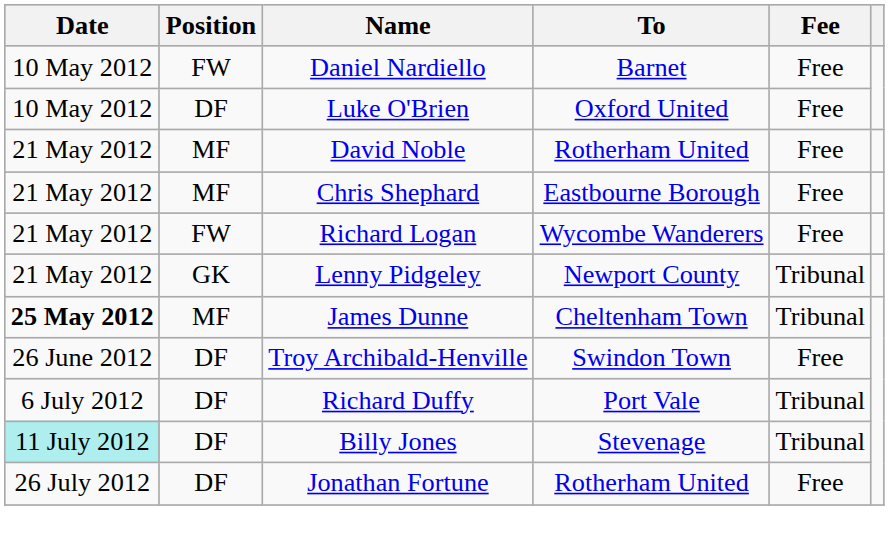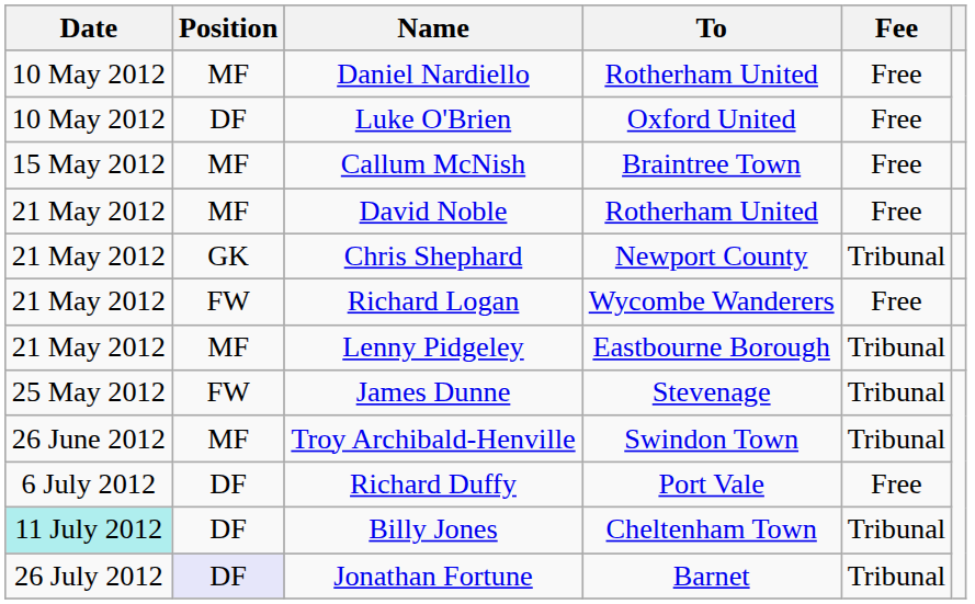Daniel Nardiello | Position: FW -> MF
Daniel Nardiello | To: Barnet -> Rotherham United
+ row: 15 May 2012 | MF | Callum McNish | Braintree Town | Free
Chris Shephard | Position: MF -> GK
Chris Shephard | To: Eastbourne Borough -> Newport County
Chris Shephard | Fee: Free -> Tribunal
Lenny Pidgeley | Position: GK -> MF
Lenny Pidgeley | To: Newport County -> Eastbourne Borough
James Dunne | Date: bold -> normal
James Dunne | Position: MF -> FW
James Dunne | To: Cheltenham Town -> Stevenage
Troy Archibald-Henville | Position: DF -> MF
Troy Archibald-Henville | Fee: Free -> Tribunal
Richard Duffy | Fee: Tribunal -> Free
Billy Jones | To: Stevenage -> Cheltenham Town
Jonathan Fortune | Position: no background -> lavender background
Jonathan Fortune | To: Rotherham United -> Barnet
Jonathan Fortune | Fee: Free -> Tribunal
